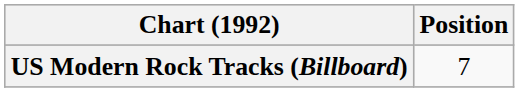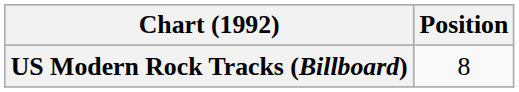US Modern Rock Tracks (Billboard) | Position: 7 -> 8
